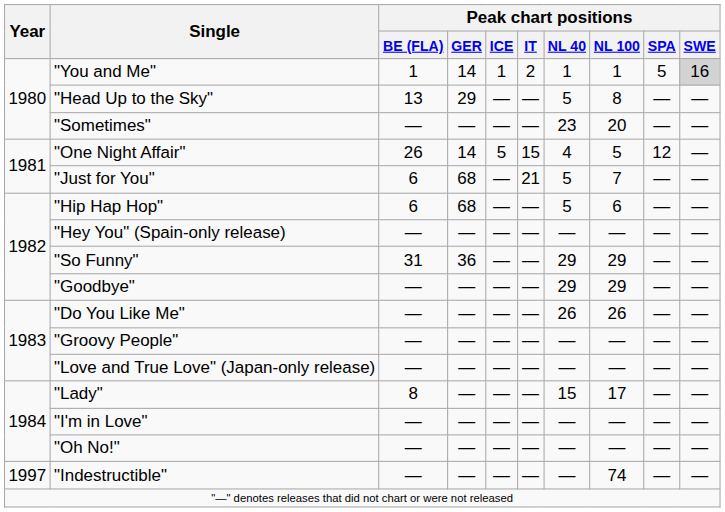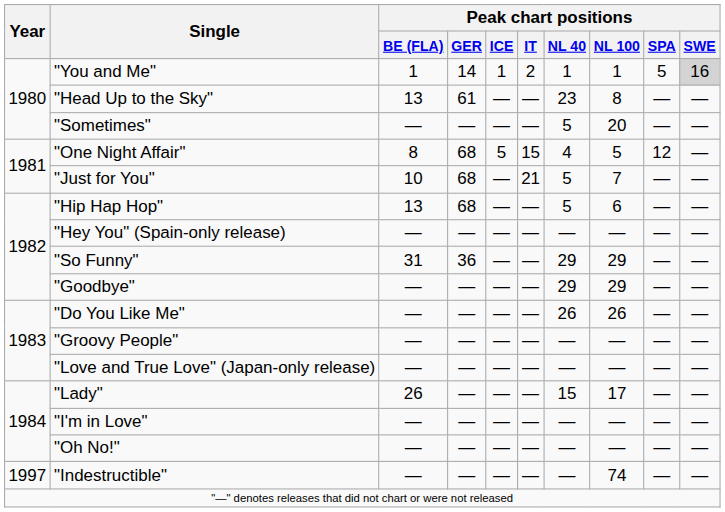"Head Up to the Sky" | Peak chart positions / GER: 29 -> 61
"Head Up to the Sky" | Peak chart positions / NL 40: 5 -> 23
"Sometimes" | Peak chart positions / NL 40: 23 -> 5
"One Night Affair" | Peak chart positions / BE (FLA): 26 -> 8
"One Night Affair" | Peak chart positions / GER: 14 -> 68
"Just for You" | Peak chart positions / BE (FLA): 6 -> 10
"Hip Hap Hop" | Peak chart positions / BE (FLA): 6 -> 13
"Lady" | Peak chart positions / BE (FLA): 8 -> 26
